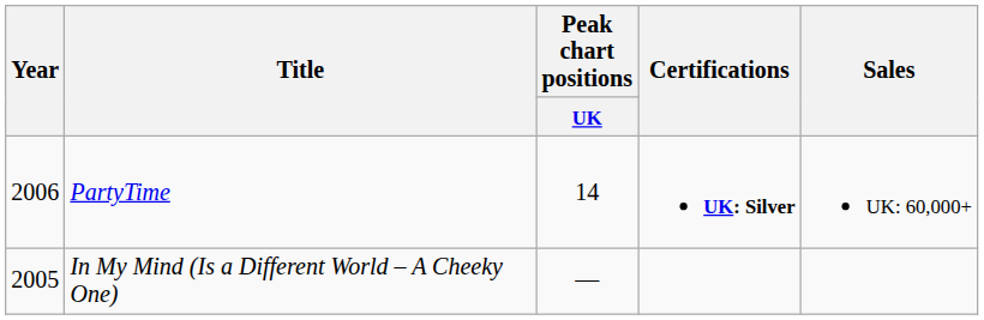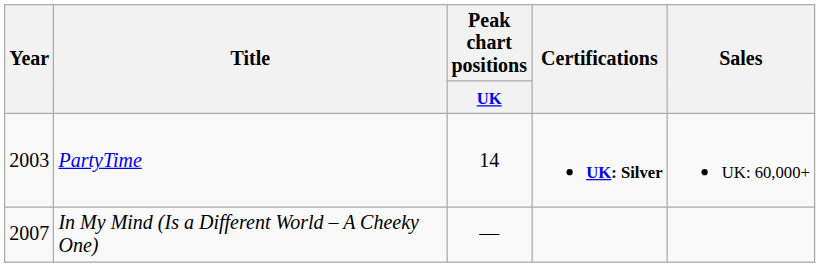PartyTime | Year: 2006 -> 2003
In My Mind (Is a Different World – A Cheeky One) | Year: 2005 -> 2007
